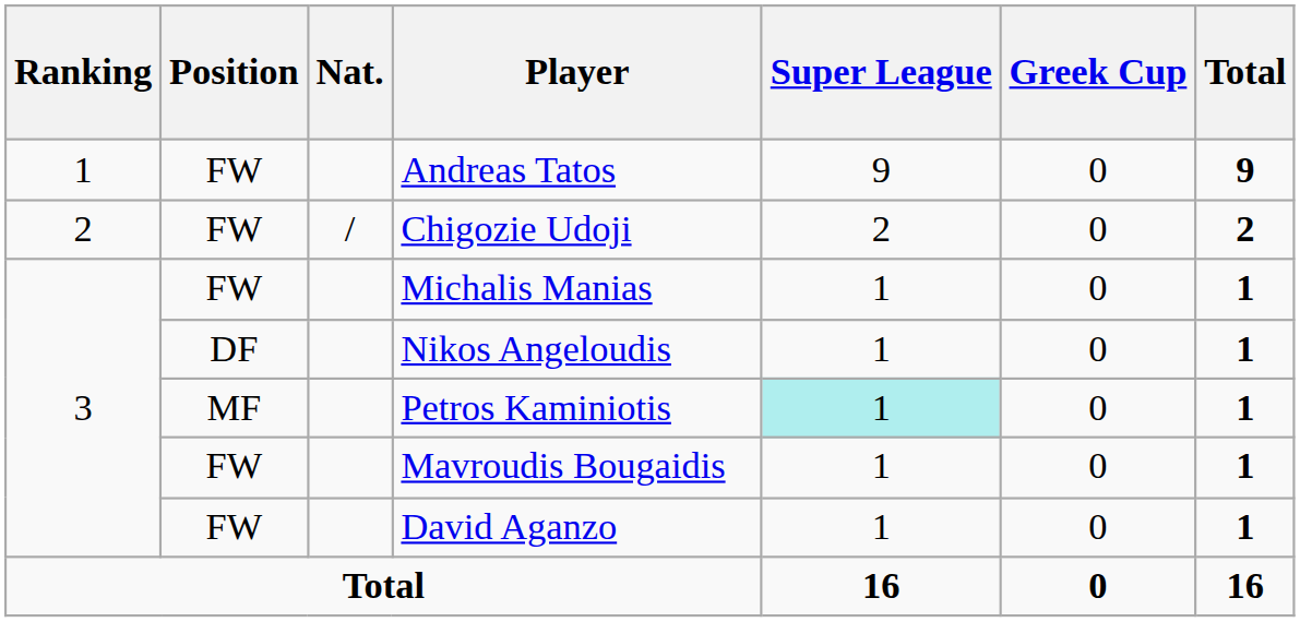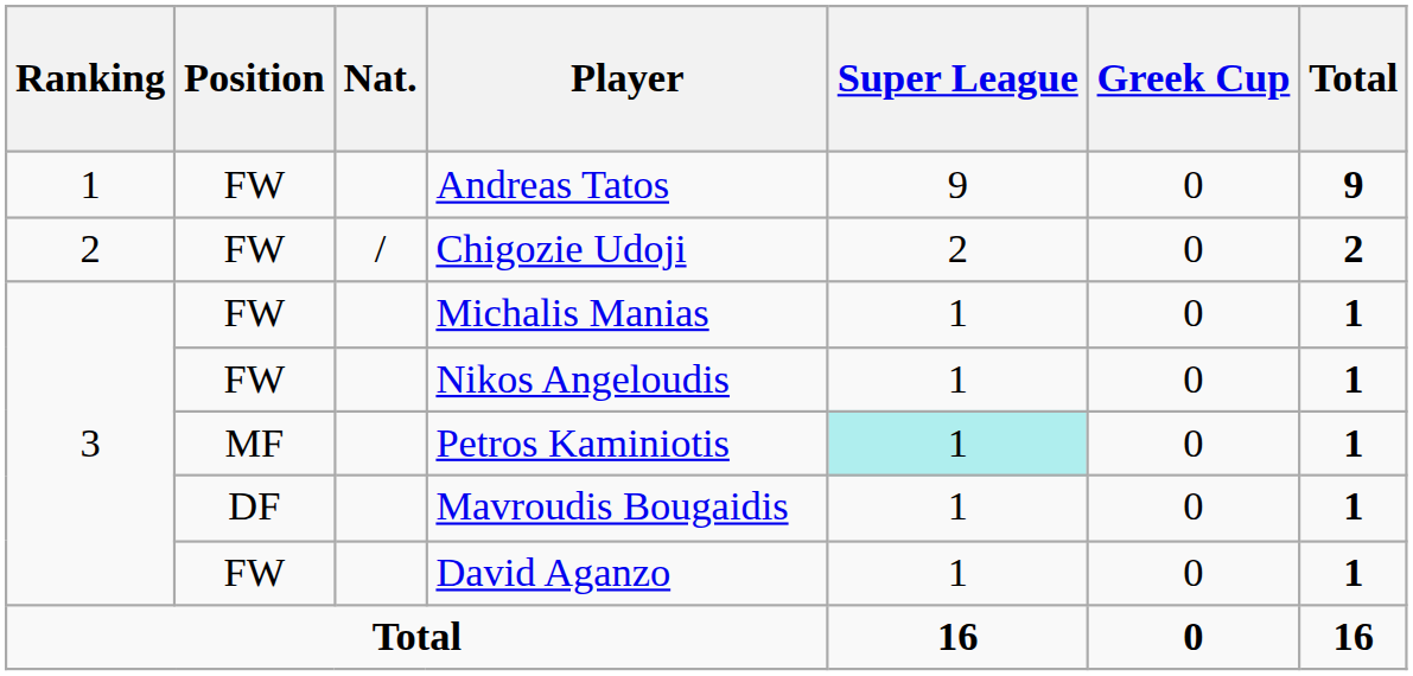Nikos Angeloudis | Position: DF -> FW
Mavroudis Bougaidis | Position: FW -> DF
